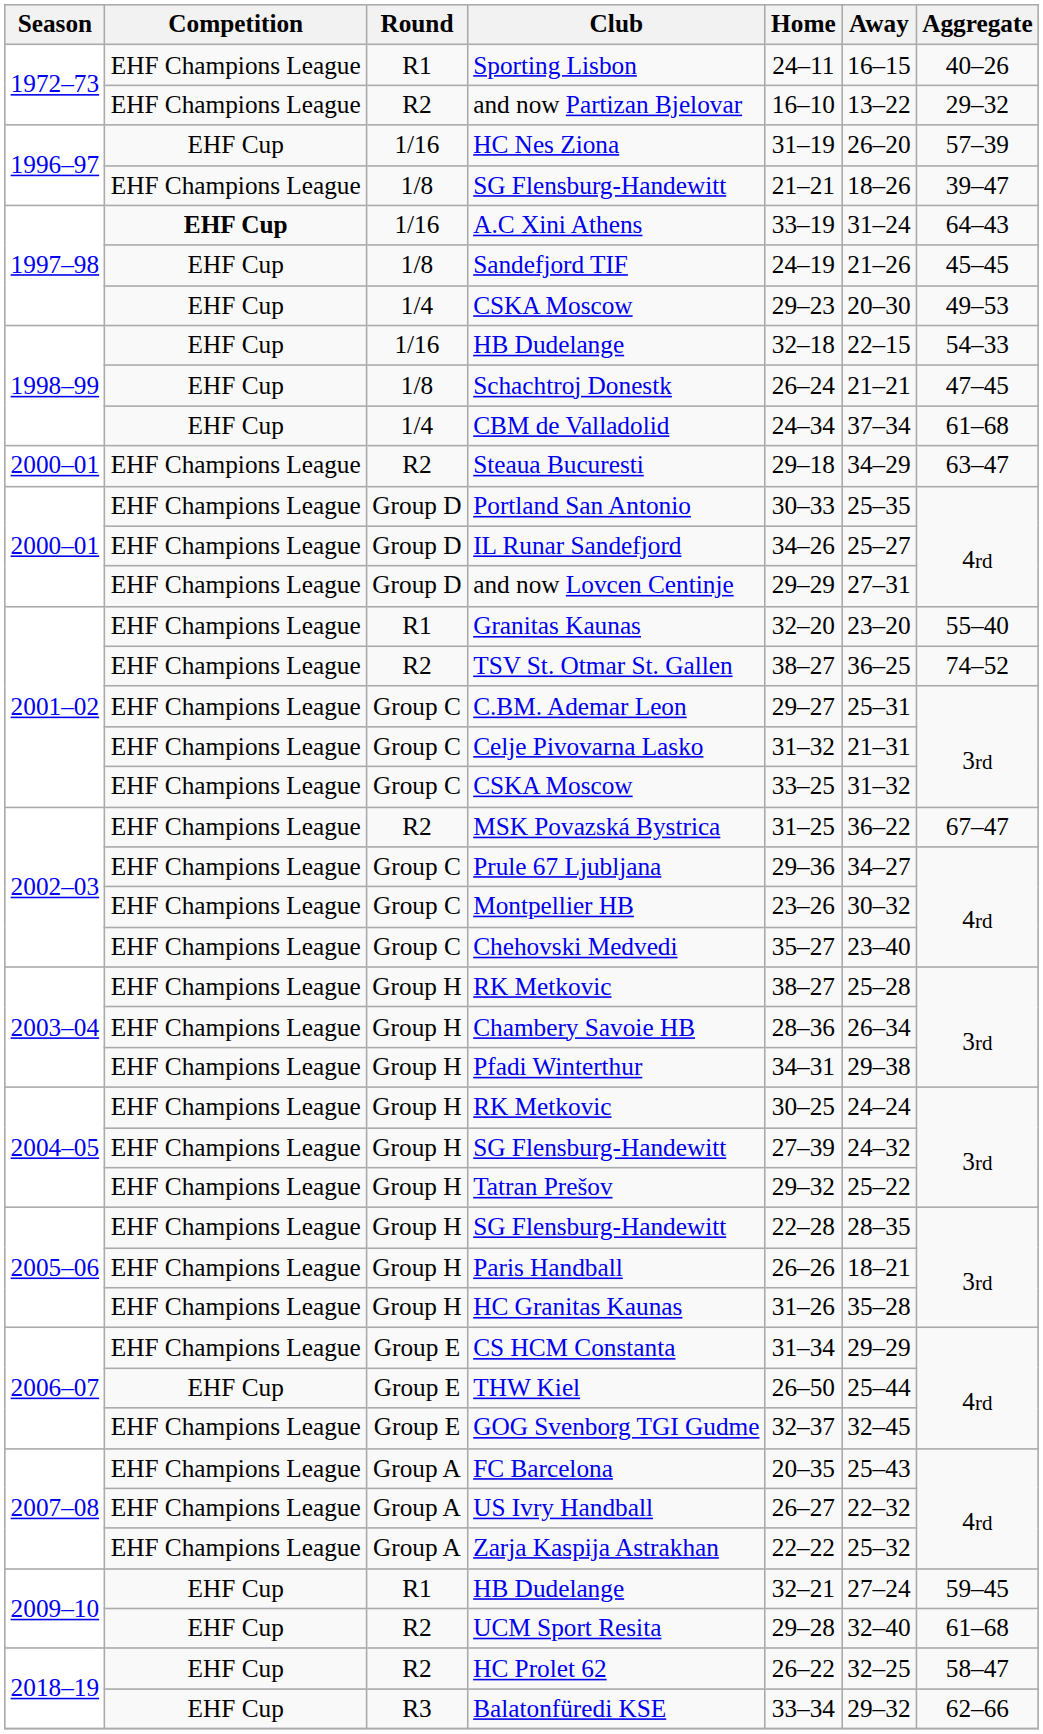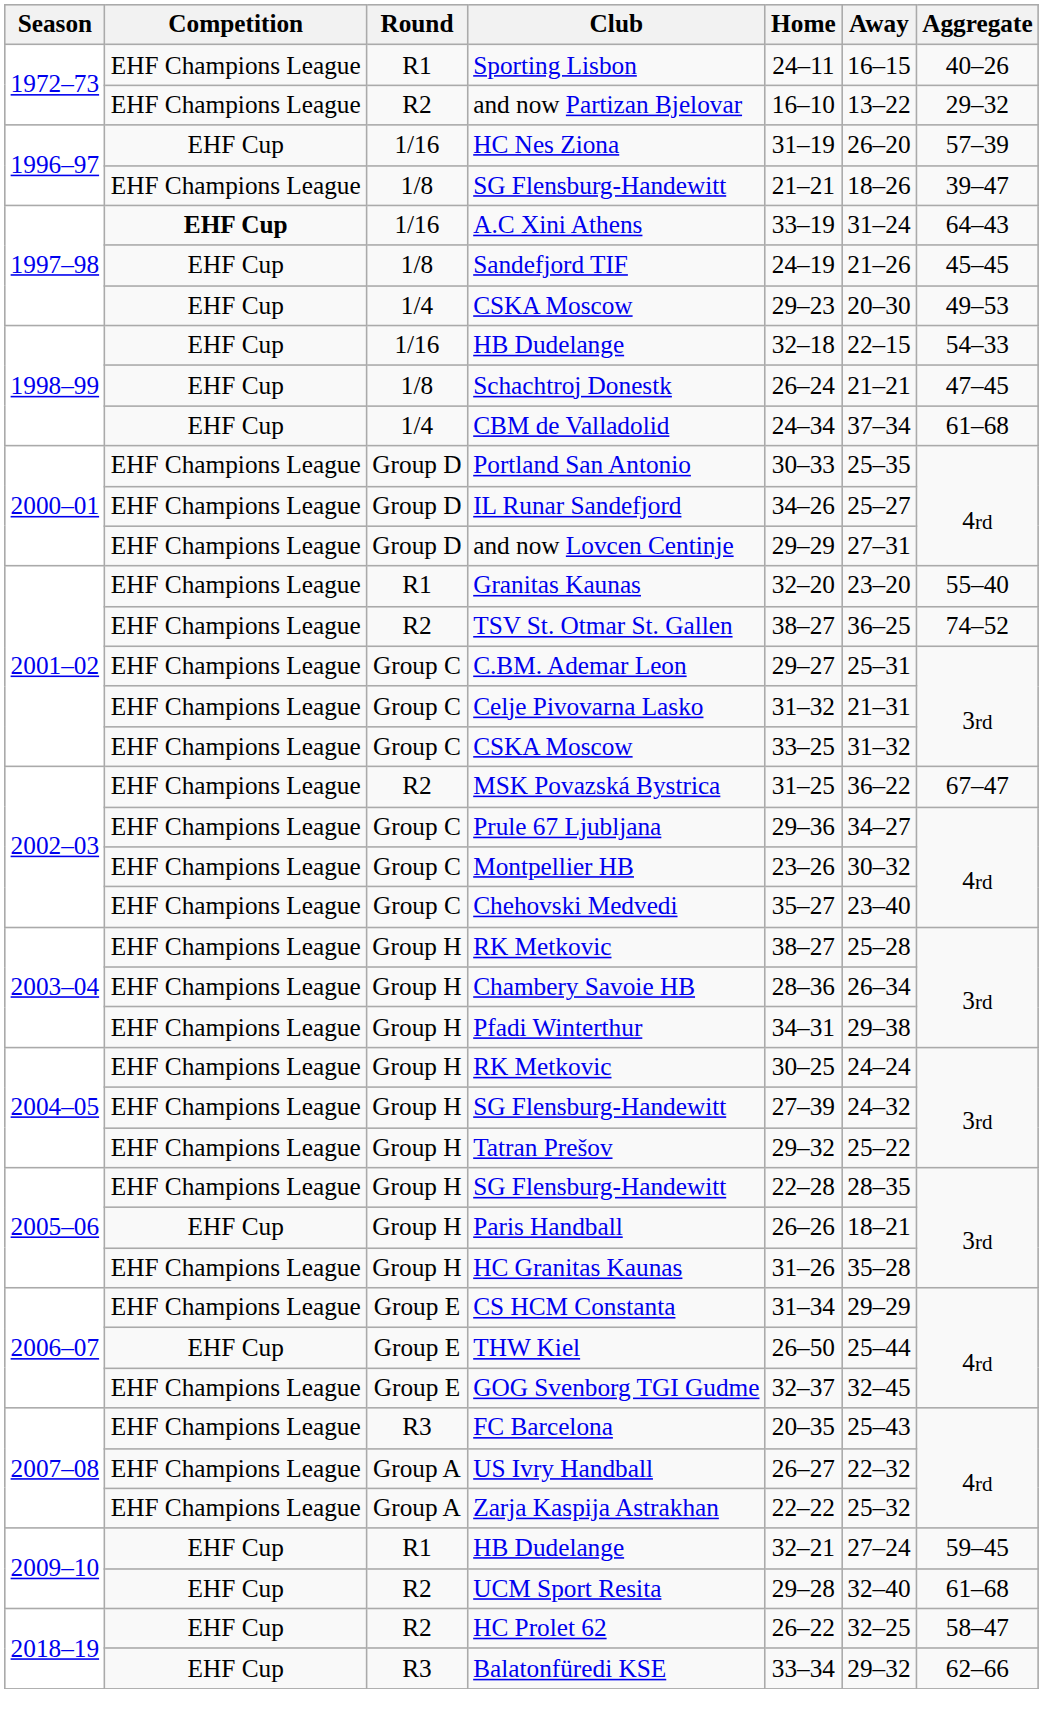- row: 2000–01 | EHF Champions League | R2 | Steaua Bucuresti | 29–18 | 34–29 | 63–47
Paris Handball | Competition: EHF Champions League -> EHF Cup
FC Barcelona | Round: Group A -> R3
